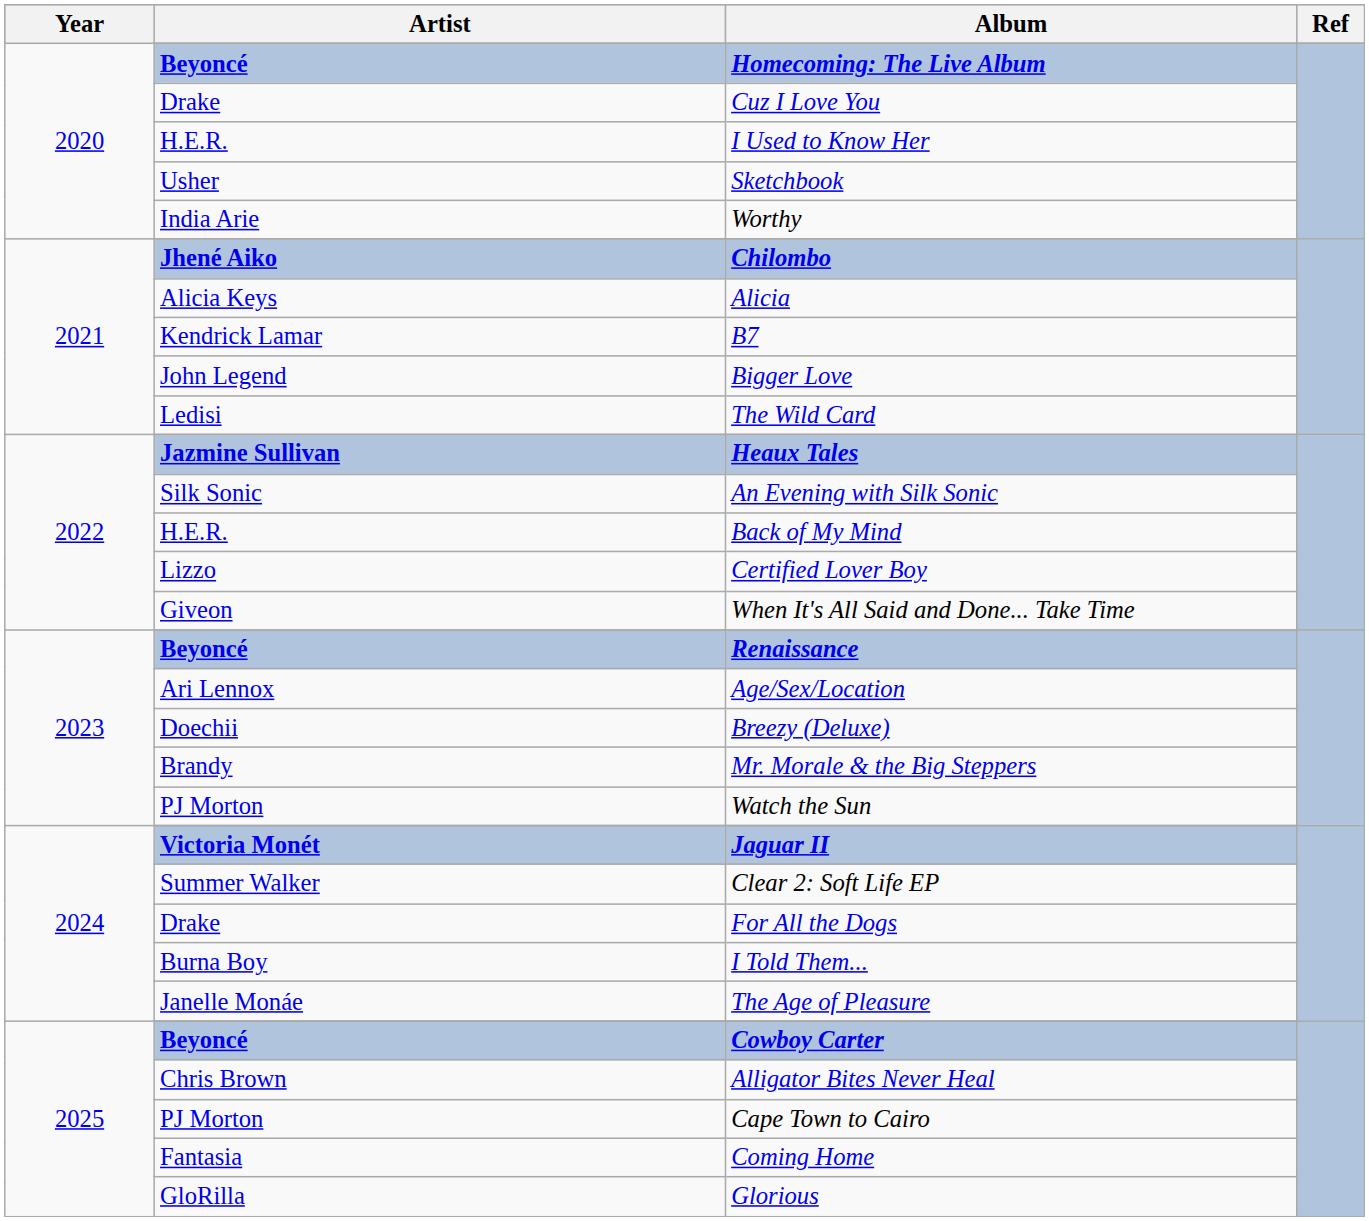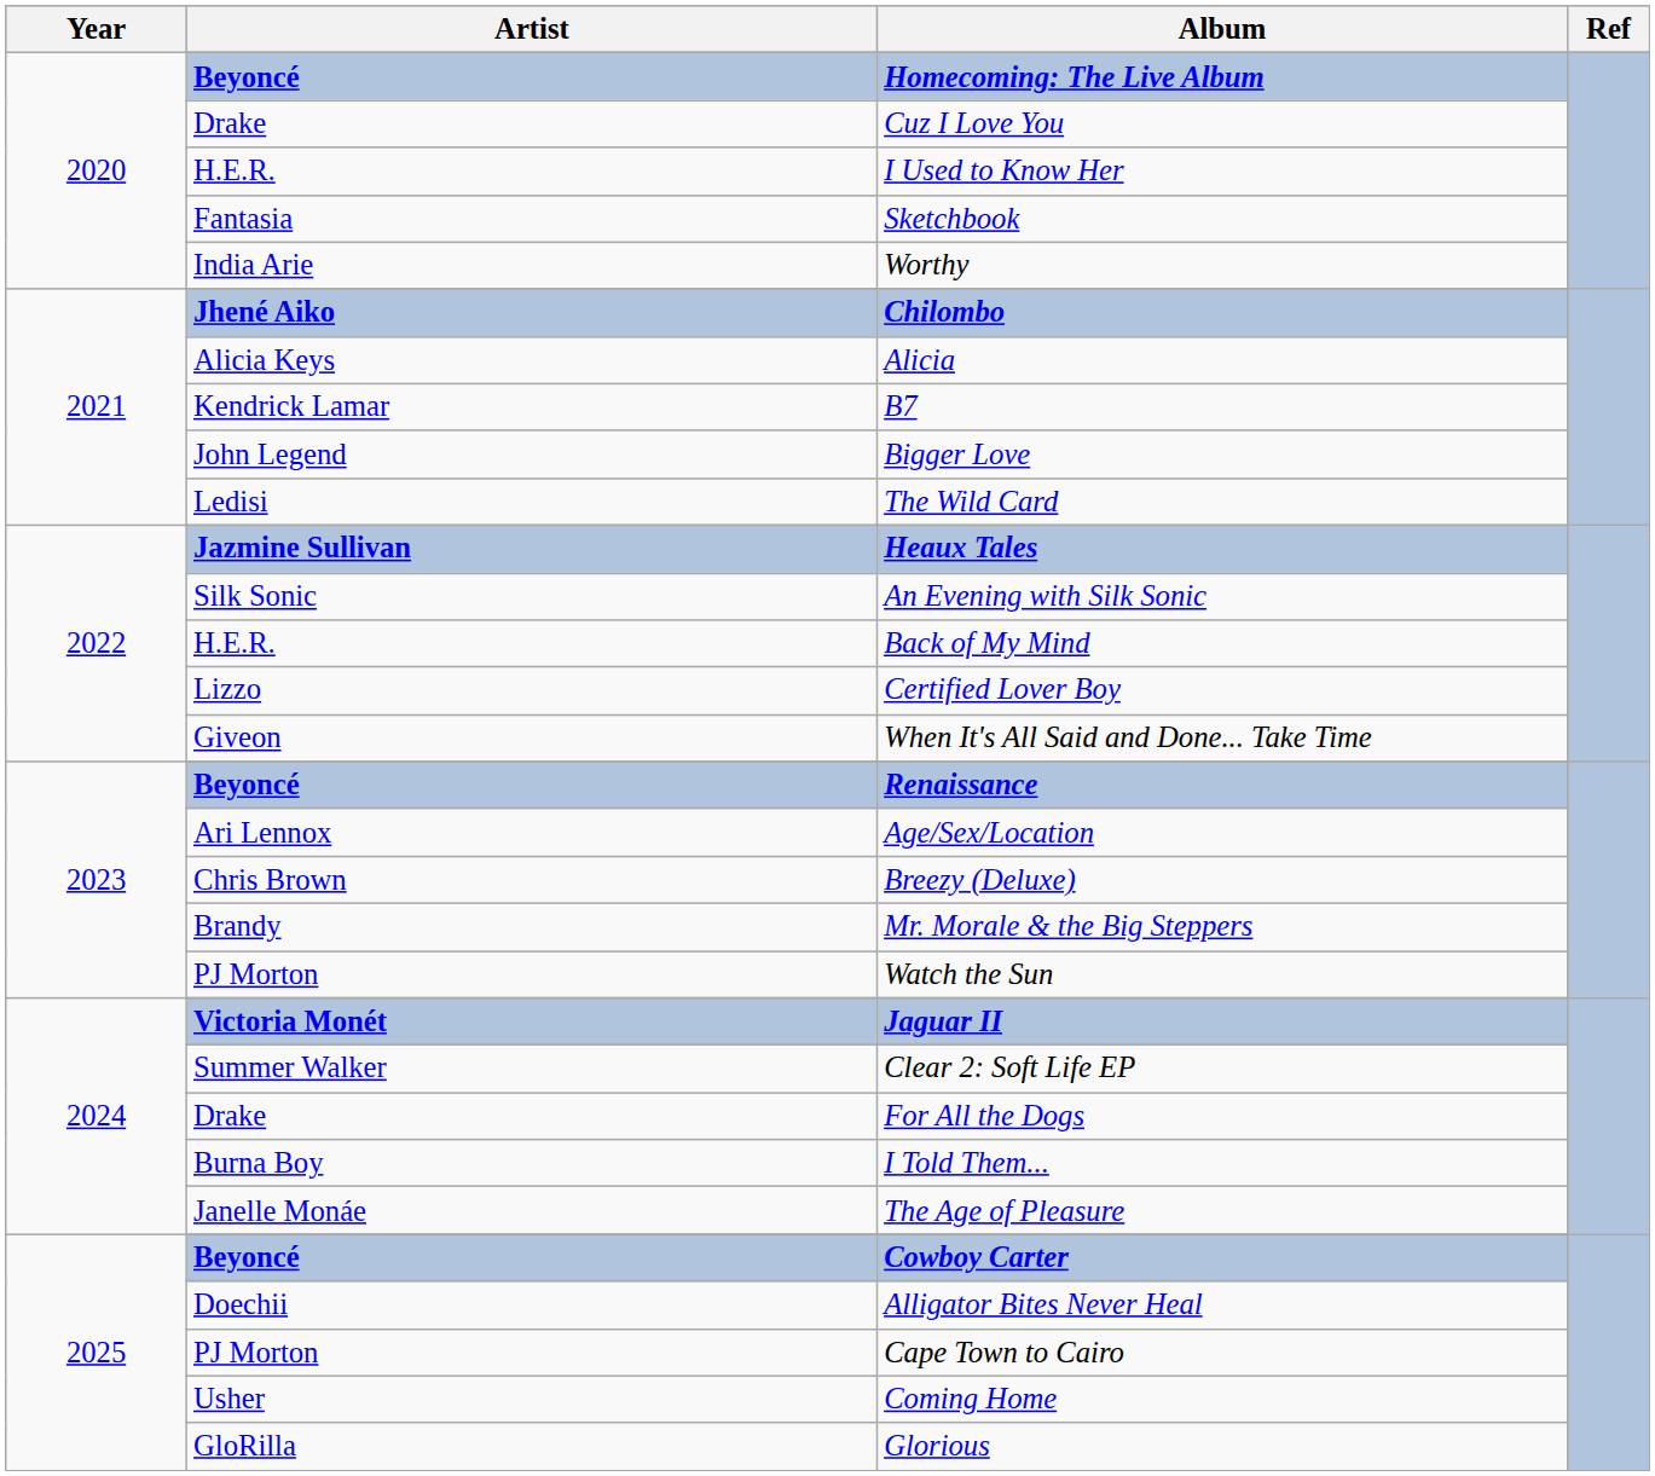Sketchbook | Artist: Usher -> Fantasia
Breezy (Deluxe) | Artist: Doechii -> Chris Brown
Alligator Bites Never Heal | Artist: Chris Brown -> Doechii
Coming Home | Artist: Fantasia -> Usher
